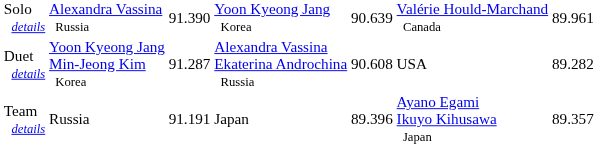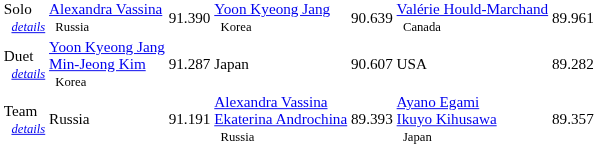Duet details | column 4: Alexandra Vassina Ekaterina Androchina Russia -> Japan
Duet details | column 5: 90.608 -> 90.607
Team details | column 4: Japan -> Alexandra Vassina Ekaterina Androchina Russia
Team details | column 5: 89.396 -> 89.393
